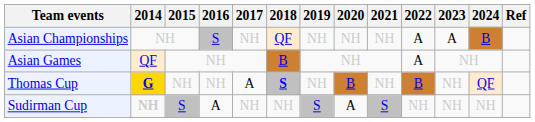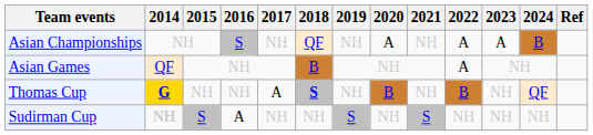Asian Championships | 2020: NH -> A
Sudirman Cup | 2020: A -> NH
